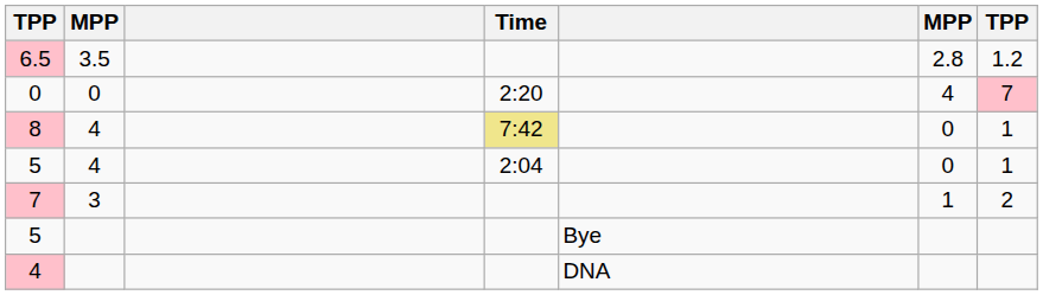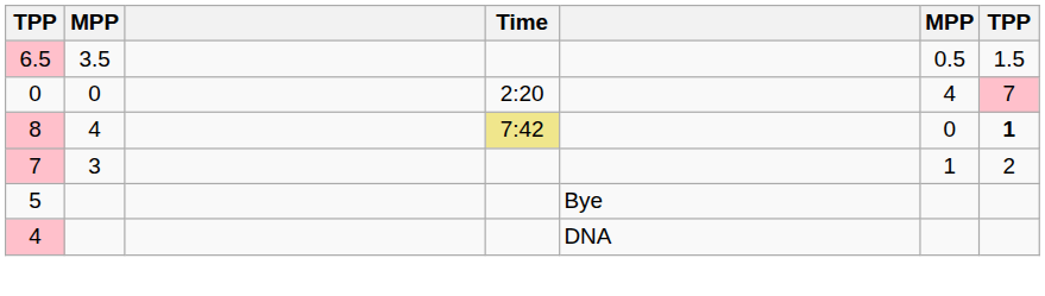6.5 | column 6: 2.8 -> 0.5
6.5 | column 7: 1.2 -> 1.5
8 | column 7: normal -> bold
- row: 5 | 4 | 2:04 | 0 | 1
